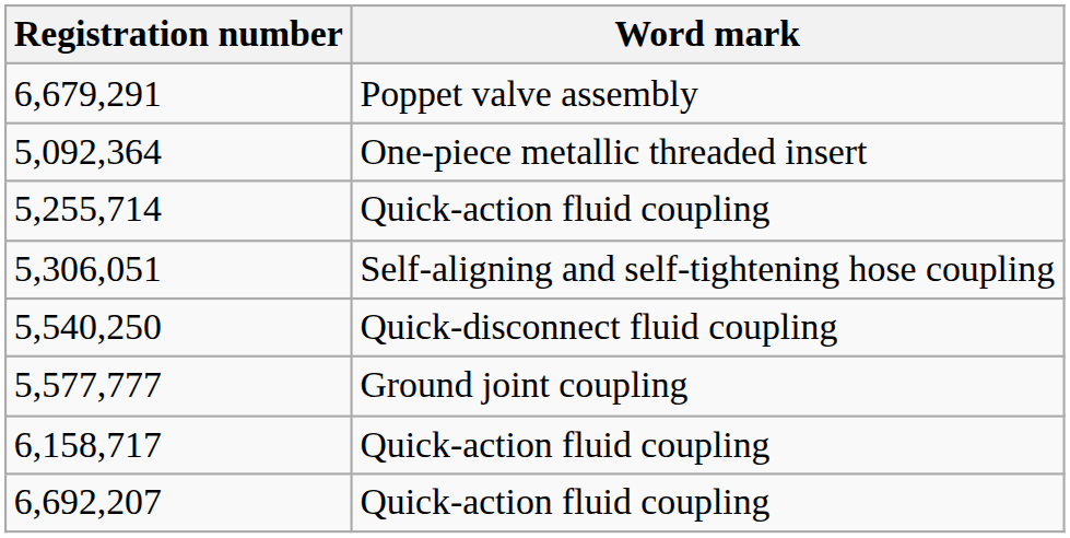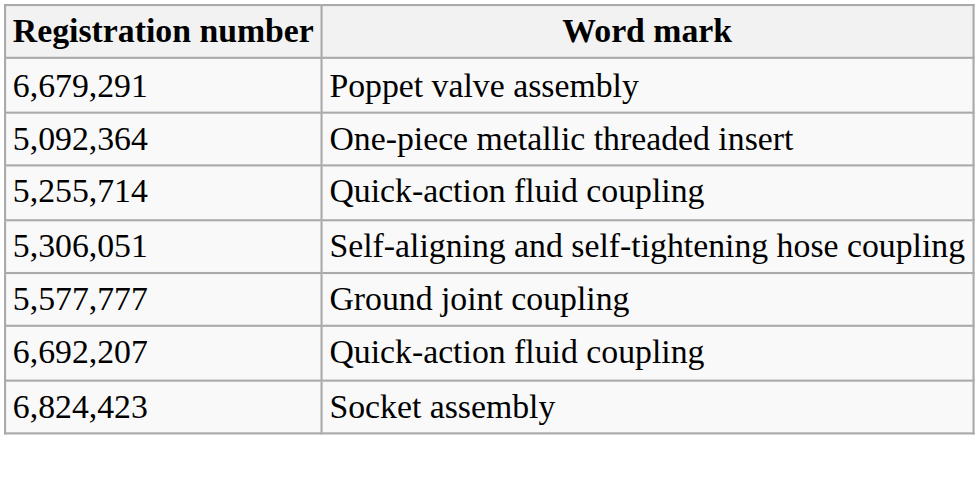- row: 5,540,250 | Quick-disconnect fluid coupling
- row: 6,158,717 | Quick-action fluid coupling
+ row: 6,824,423 | Socket assembly
